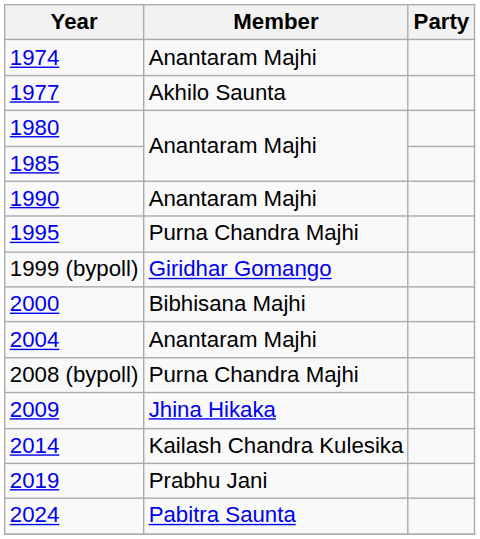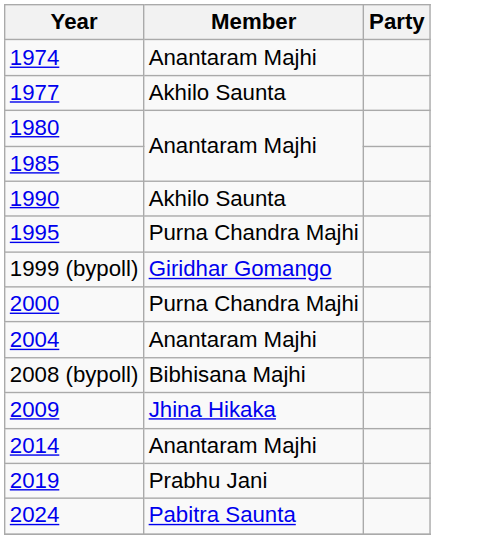1990 | Member: Anantaram Majhi -> Akhilo Saunta
2000 | Member: Bibhisana Majhi -> Purna Chandra Majhi
2008 (bypoll) | Member: Purna Chandra Majhi -> Bibhisana Majhi
2014 | Member: Kailash Chandra Kulesika -> Anantaram Majhi
